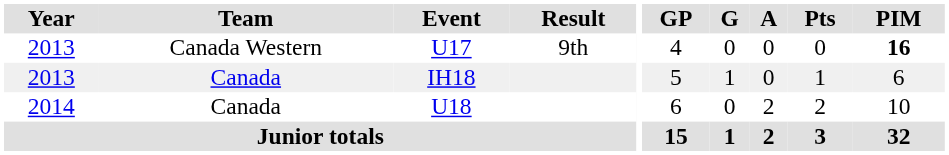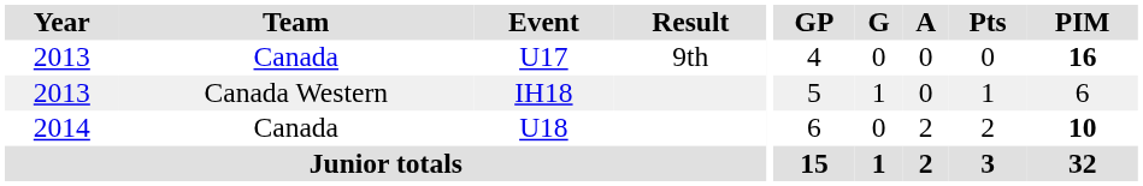U17 | Team: Canada Western -> Canada
IH18 | Team: Canada -> Canada Western
U18 | PIM: normal -> bold
